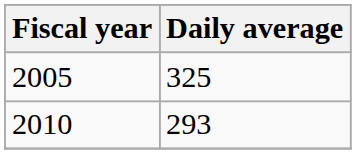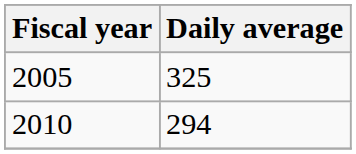2010 | Daily average: 293 -> 294
